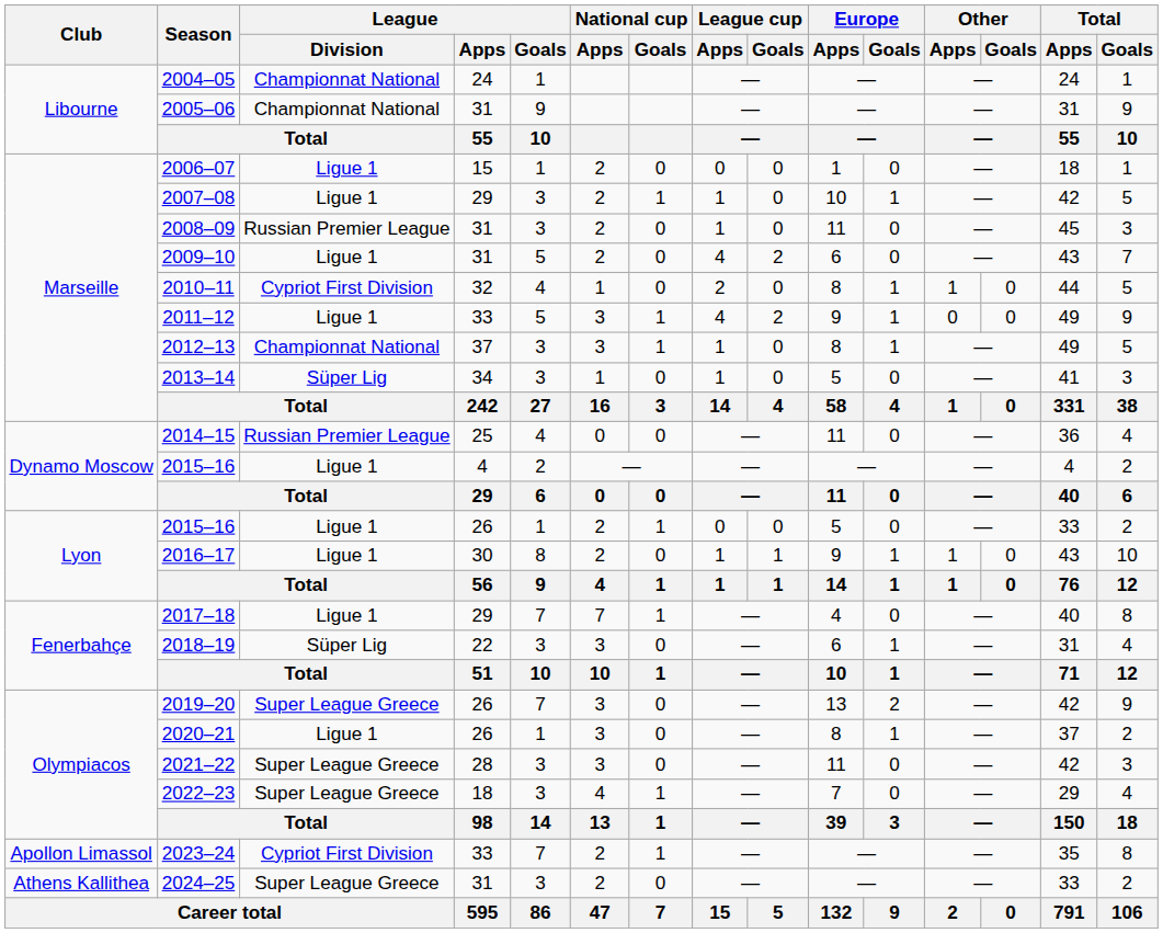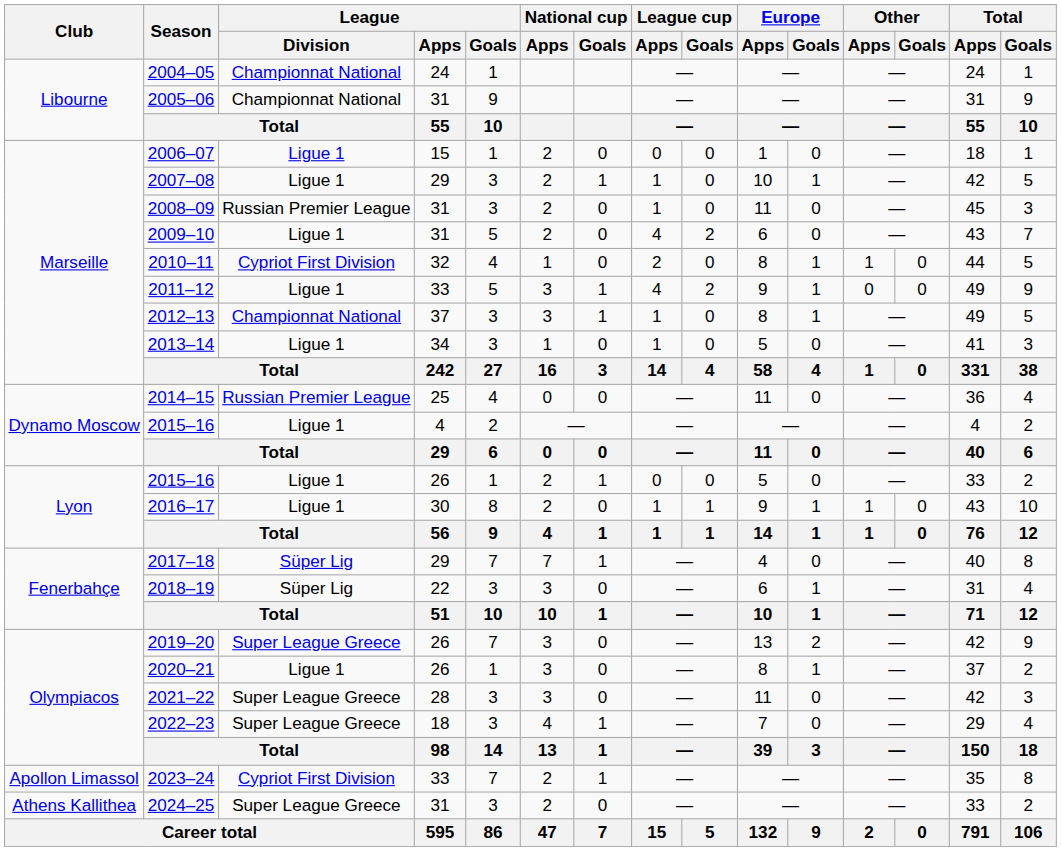2013–14 | League / Division: Süper Lig -> Ligue 1
2017–18 | League / Division: Ligue 1 -> Süper Lig
